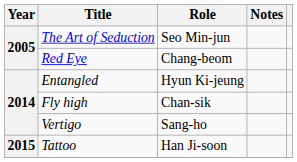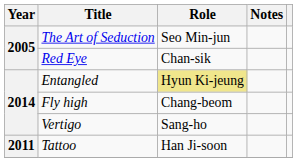Red Eye | Role: Chang-beom -> Chan-sik
Entangled | Role: no background -> khaki background
Fly high | Role: Chan-sik -> Chang-beom
Tattoo | Year: 2015 -> 2011
